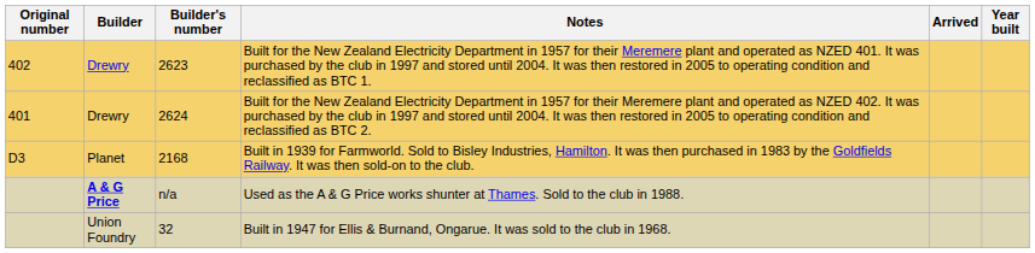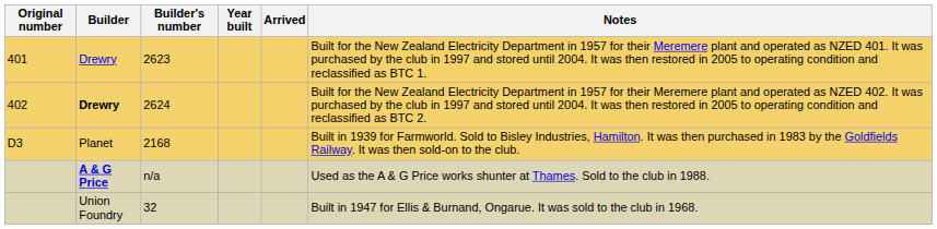columns swapped: Year built <-> Notes
2623 | Original number: 402 -> 401
2624 | Original number: 401 -> 402
2624 | Builder: normal -> bold
